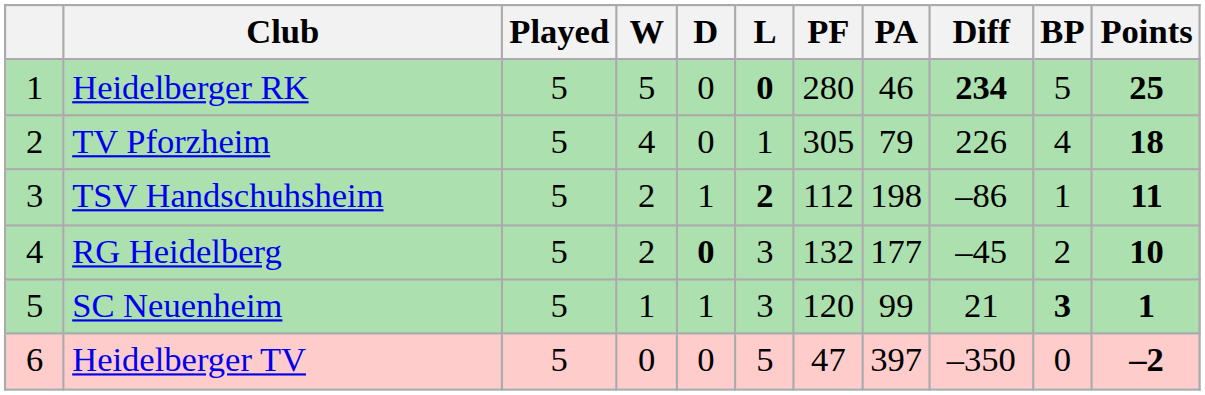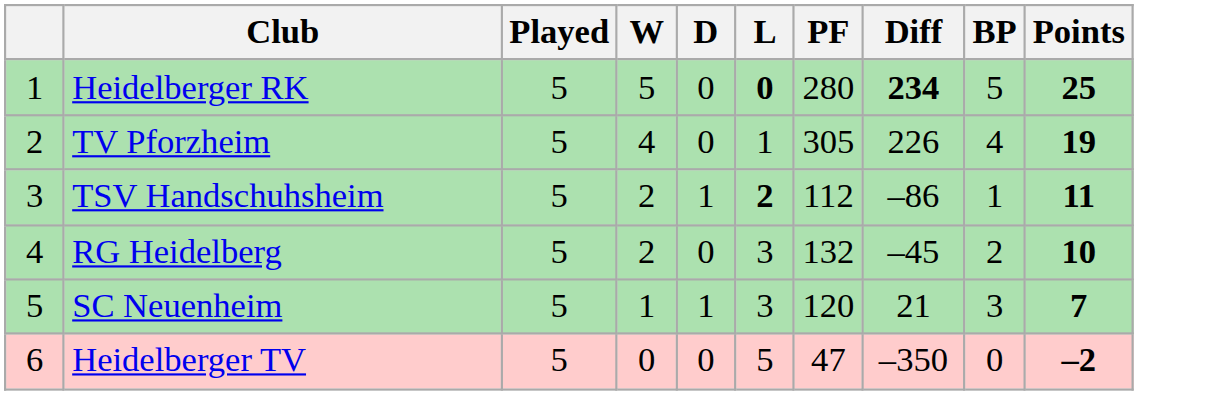- column: PA | 46 | 79 | 198 | 177 | 99 | 397
TV Pforzheim | Points: 18 -> 19
RG Heidelberg | D: bold -> normal
SC Neuenheim | BP: bold -> normal
SC Neuenheim | Points: 1 -> 7
